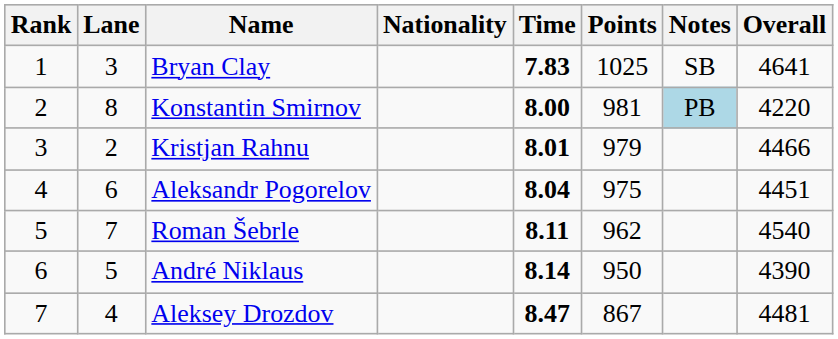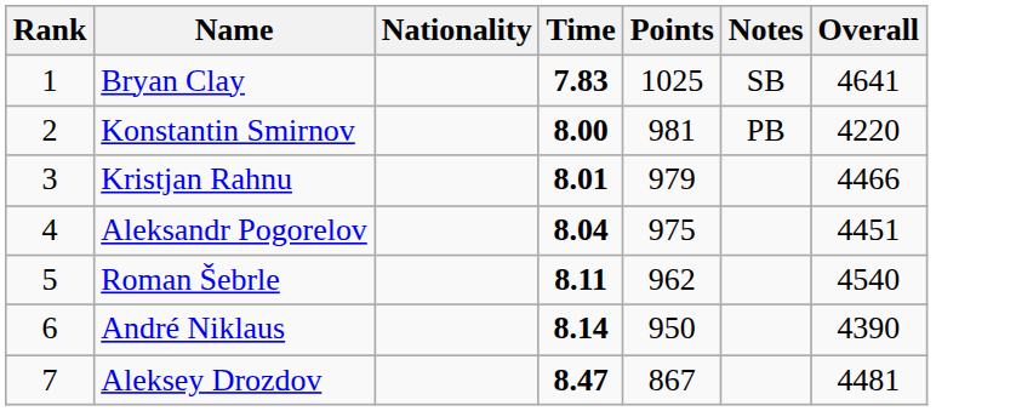- column: Lane | 3 | 8 | 2 | 6 | 7 | 5 | 4
Konstantin Smirnov | Notes: lightblue background -> no background
